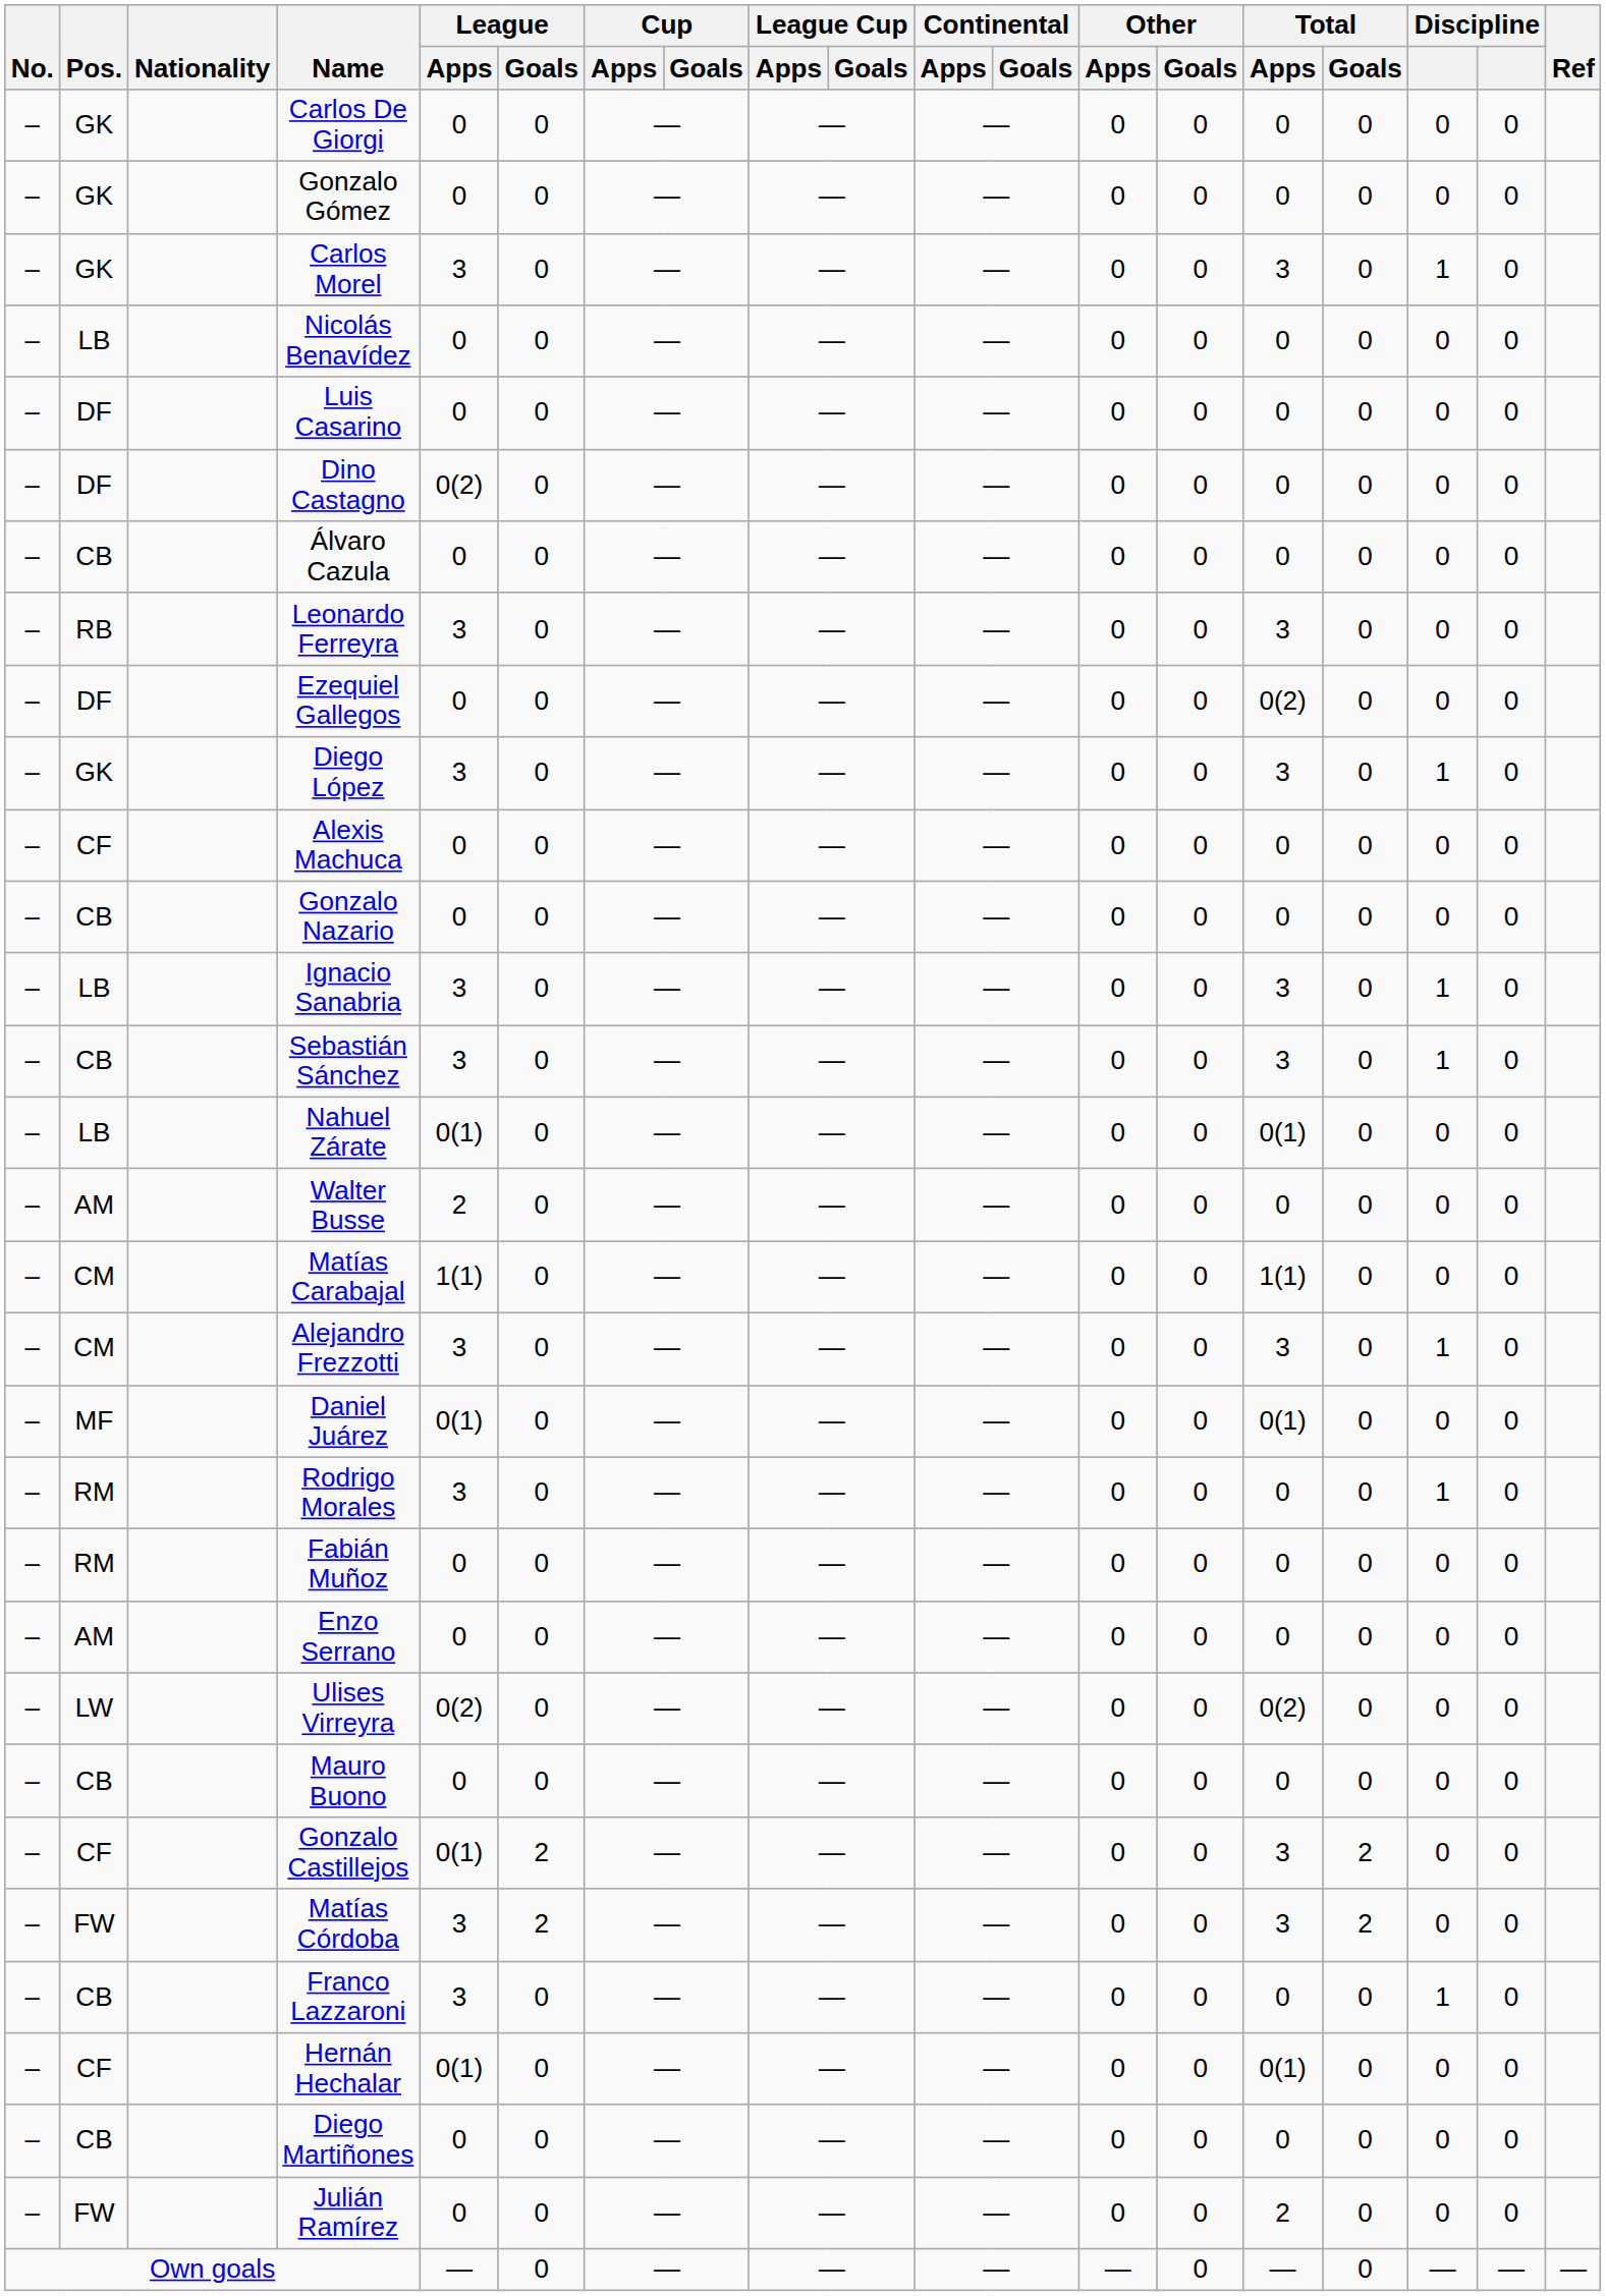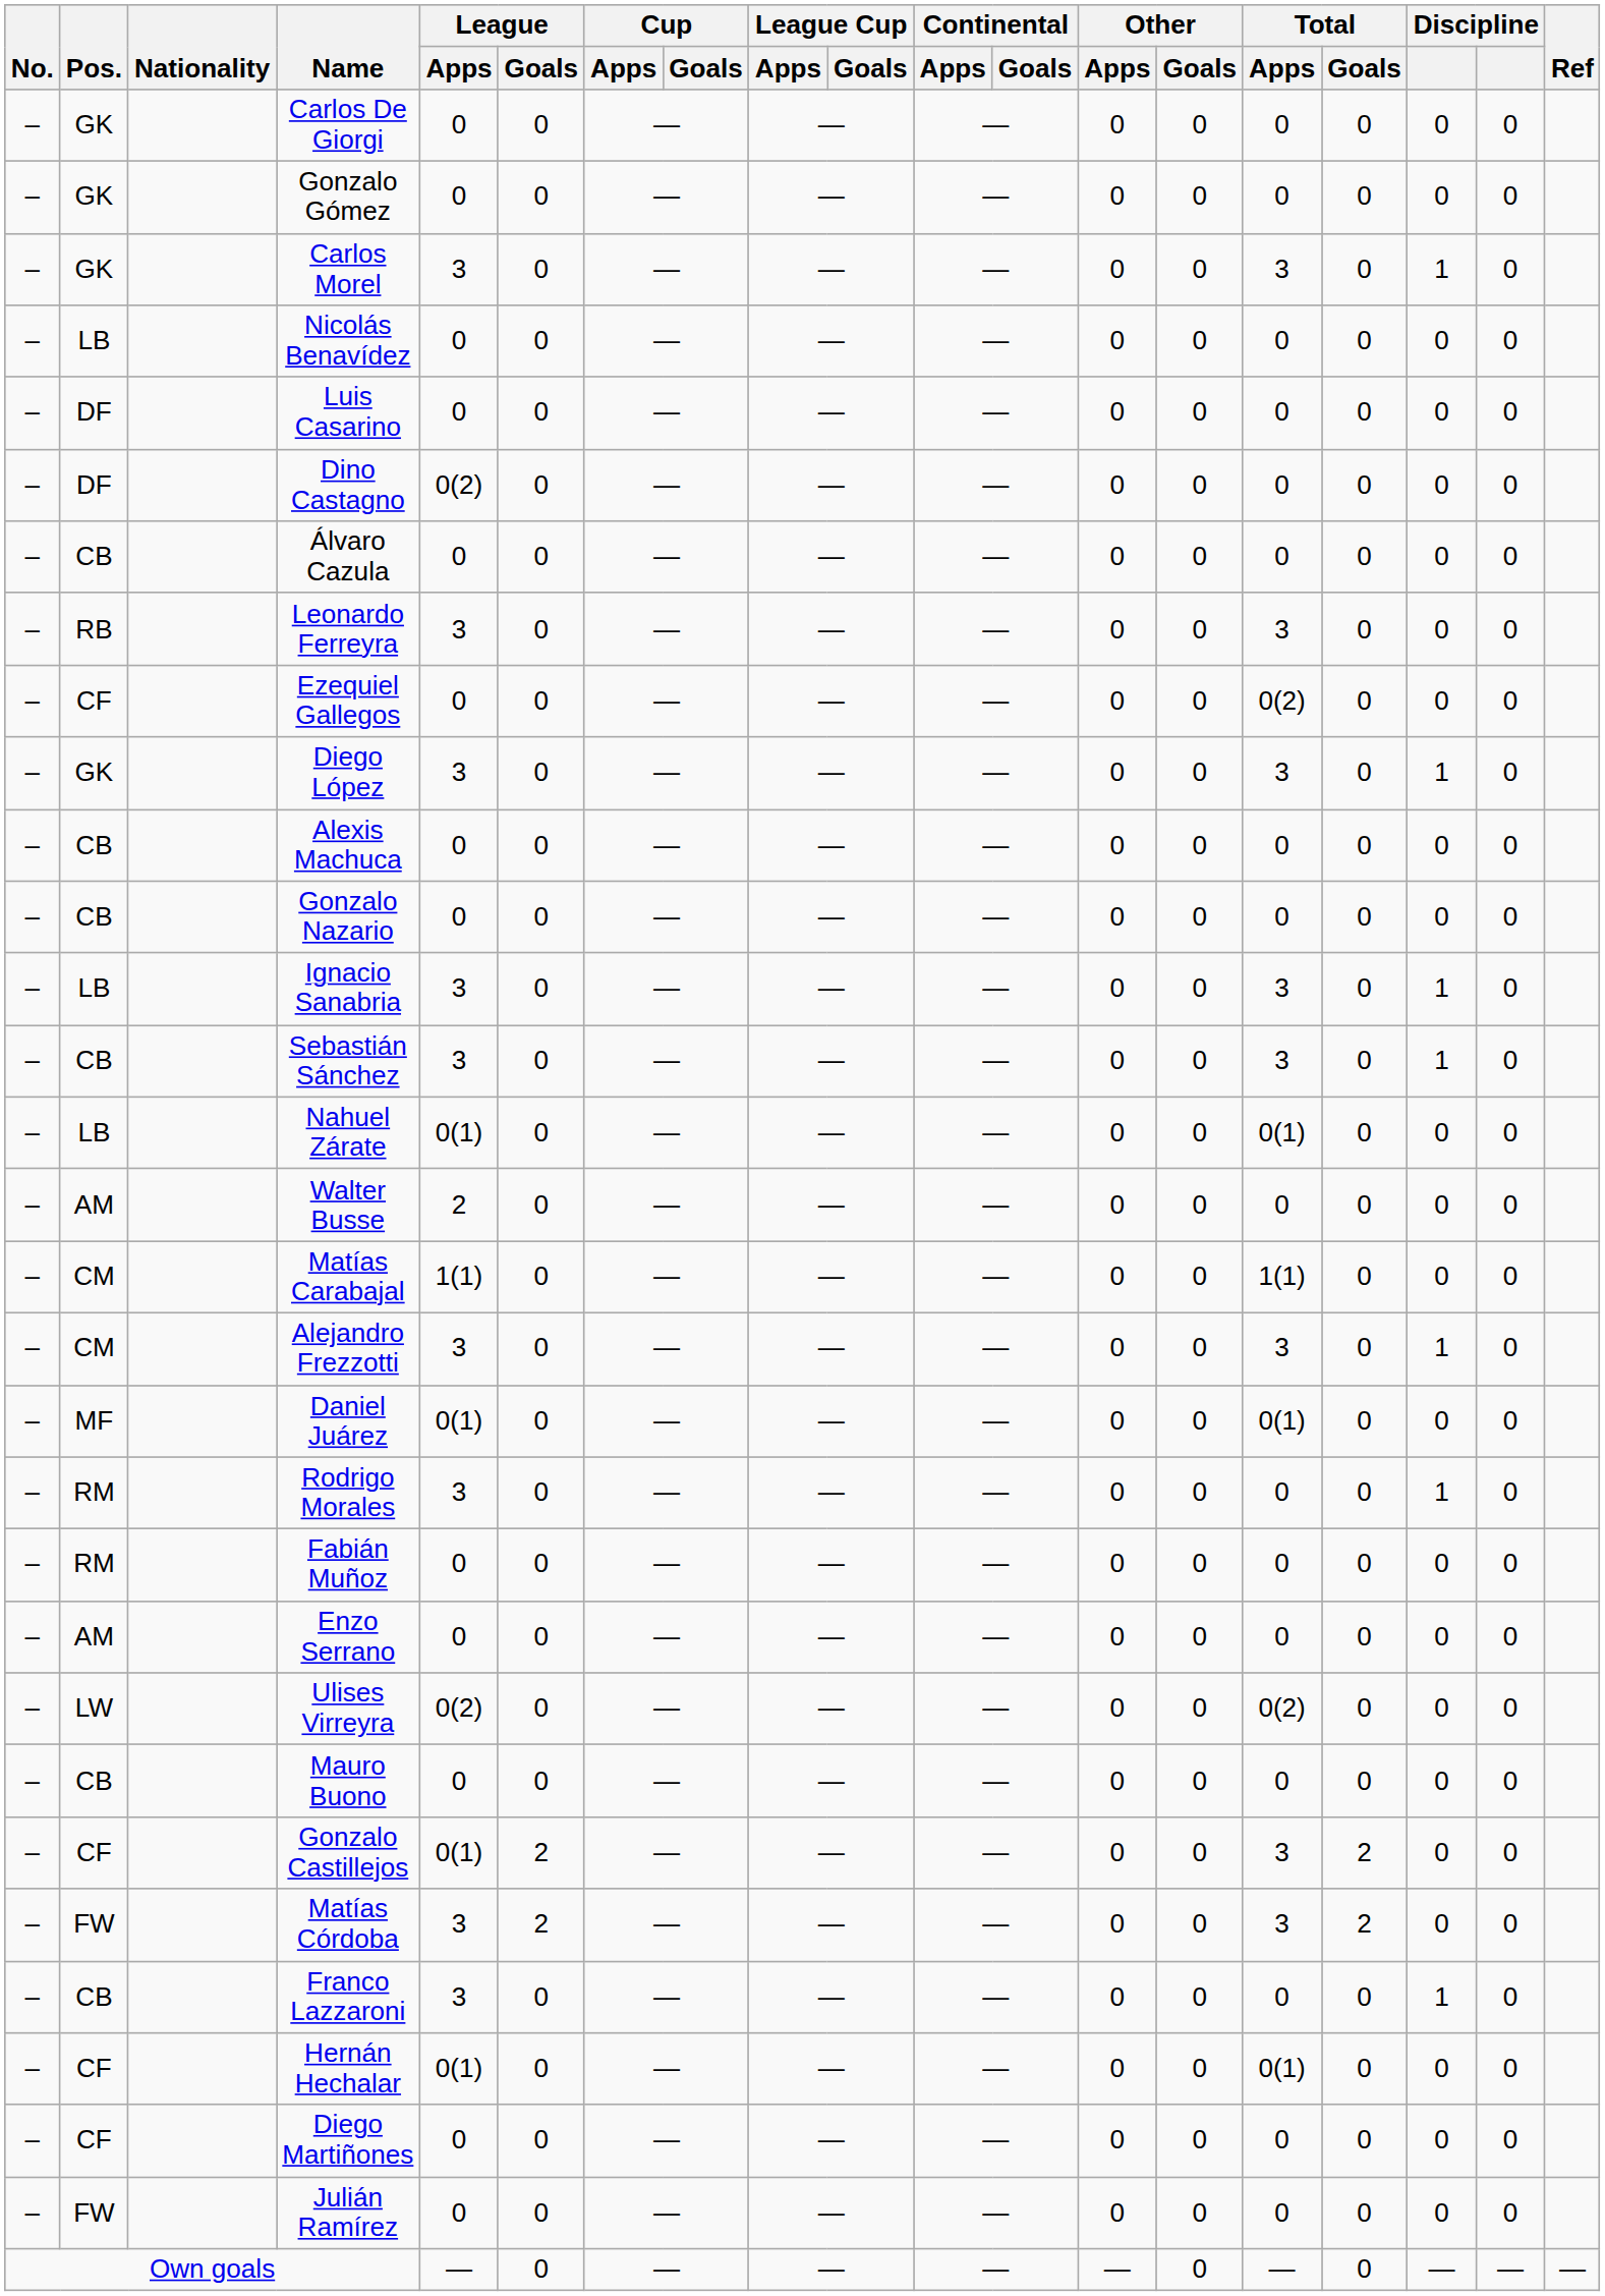Ezequiel Gallegos | Pos.: DF -> CF
Alexis Machuca | Pos.: CF -> CB
Diego Martiñones | Pos.: CB -> CF
Julián Ramírez | Total / Apps: 2 -> 0
